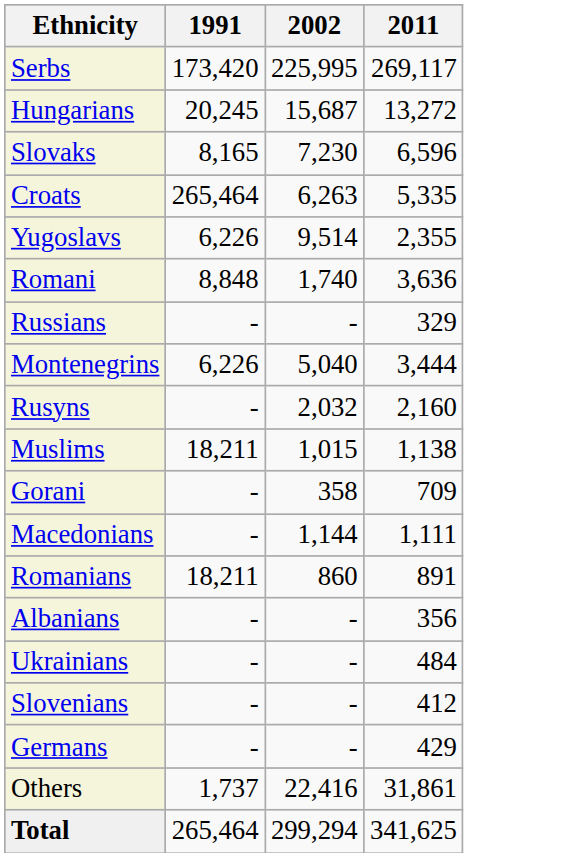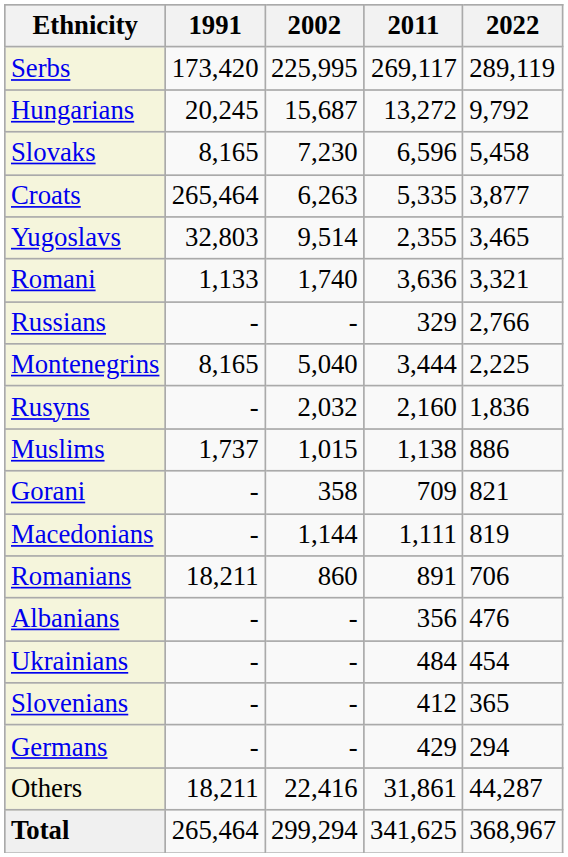+ column: 2022 | 289,119 | 9,792 | 5,458 | 3,877 | 3,465 | 3,321 | 2,766 | 2,225 | 1,836 | 886 | 821 | 819 | 706 | 476 | 454 | 365 | 294 | 44,287 | 368,967
Yugoslavs | 1991: 6,226 -> 32,803
Romani | 1991: 8,848 -> 1,133
Montenegrins | 1991: 6,226 -> 8,165
Muslims | 1991: 18,211 -> 1,737
Others | 1991: 1,737 -> 18,211
